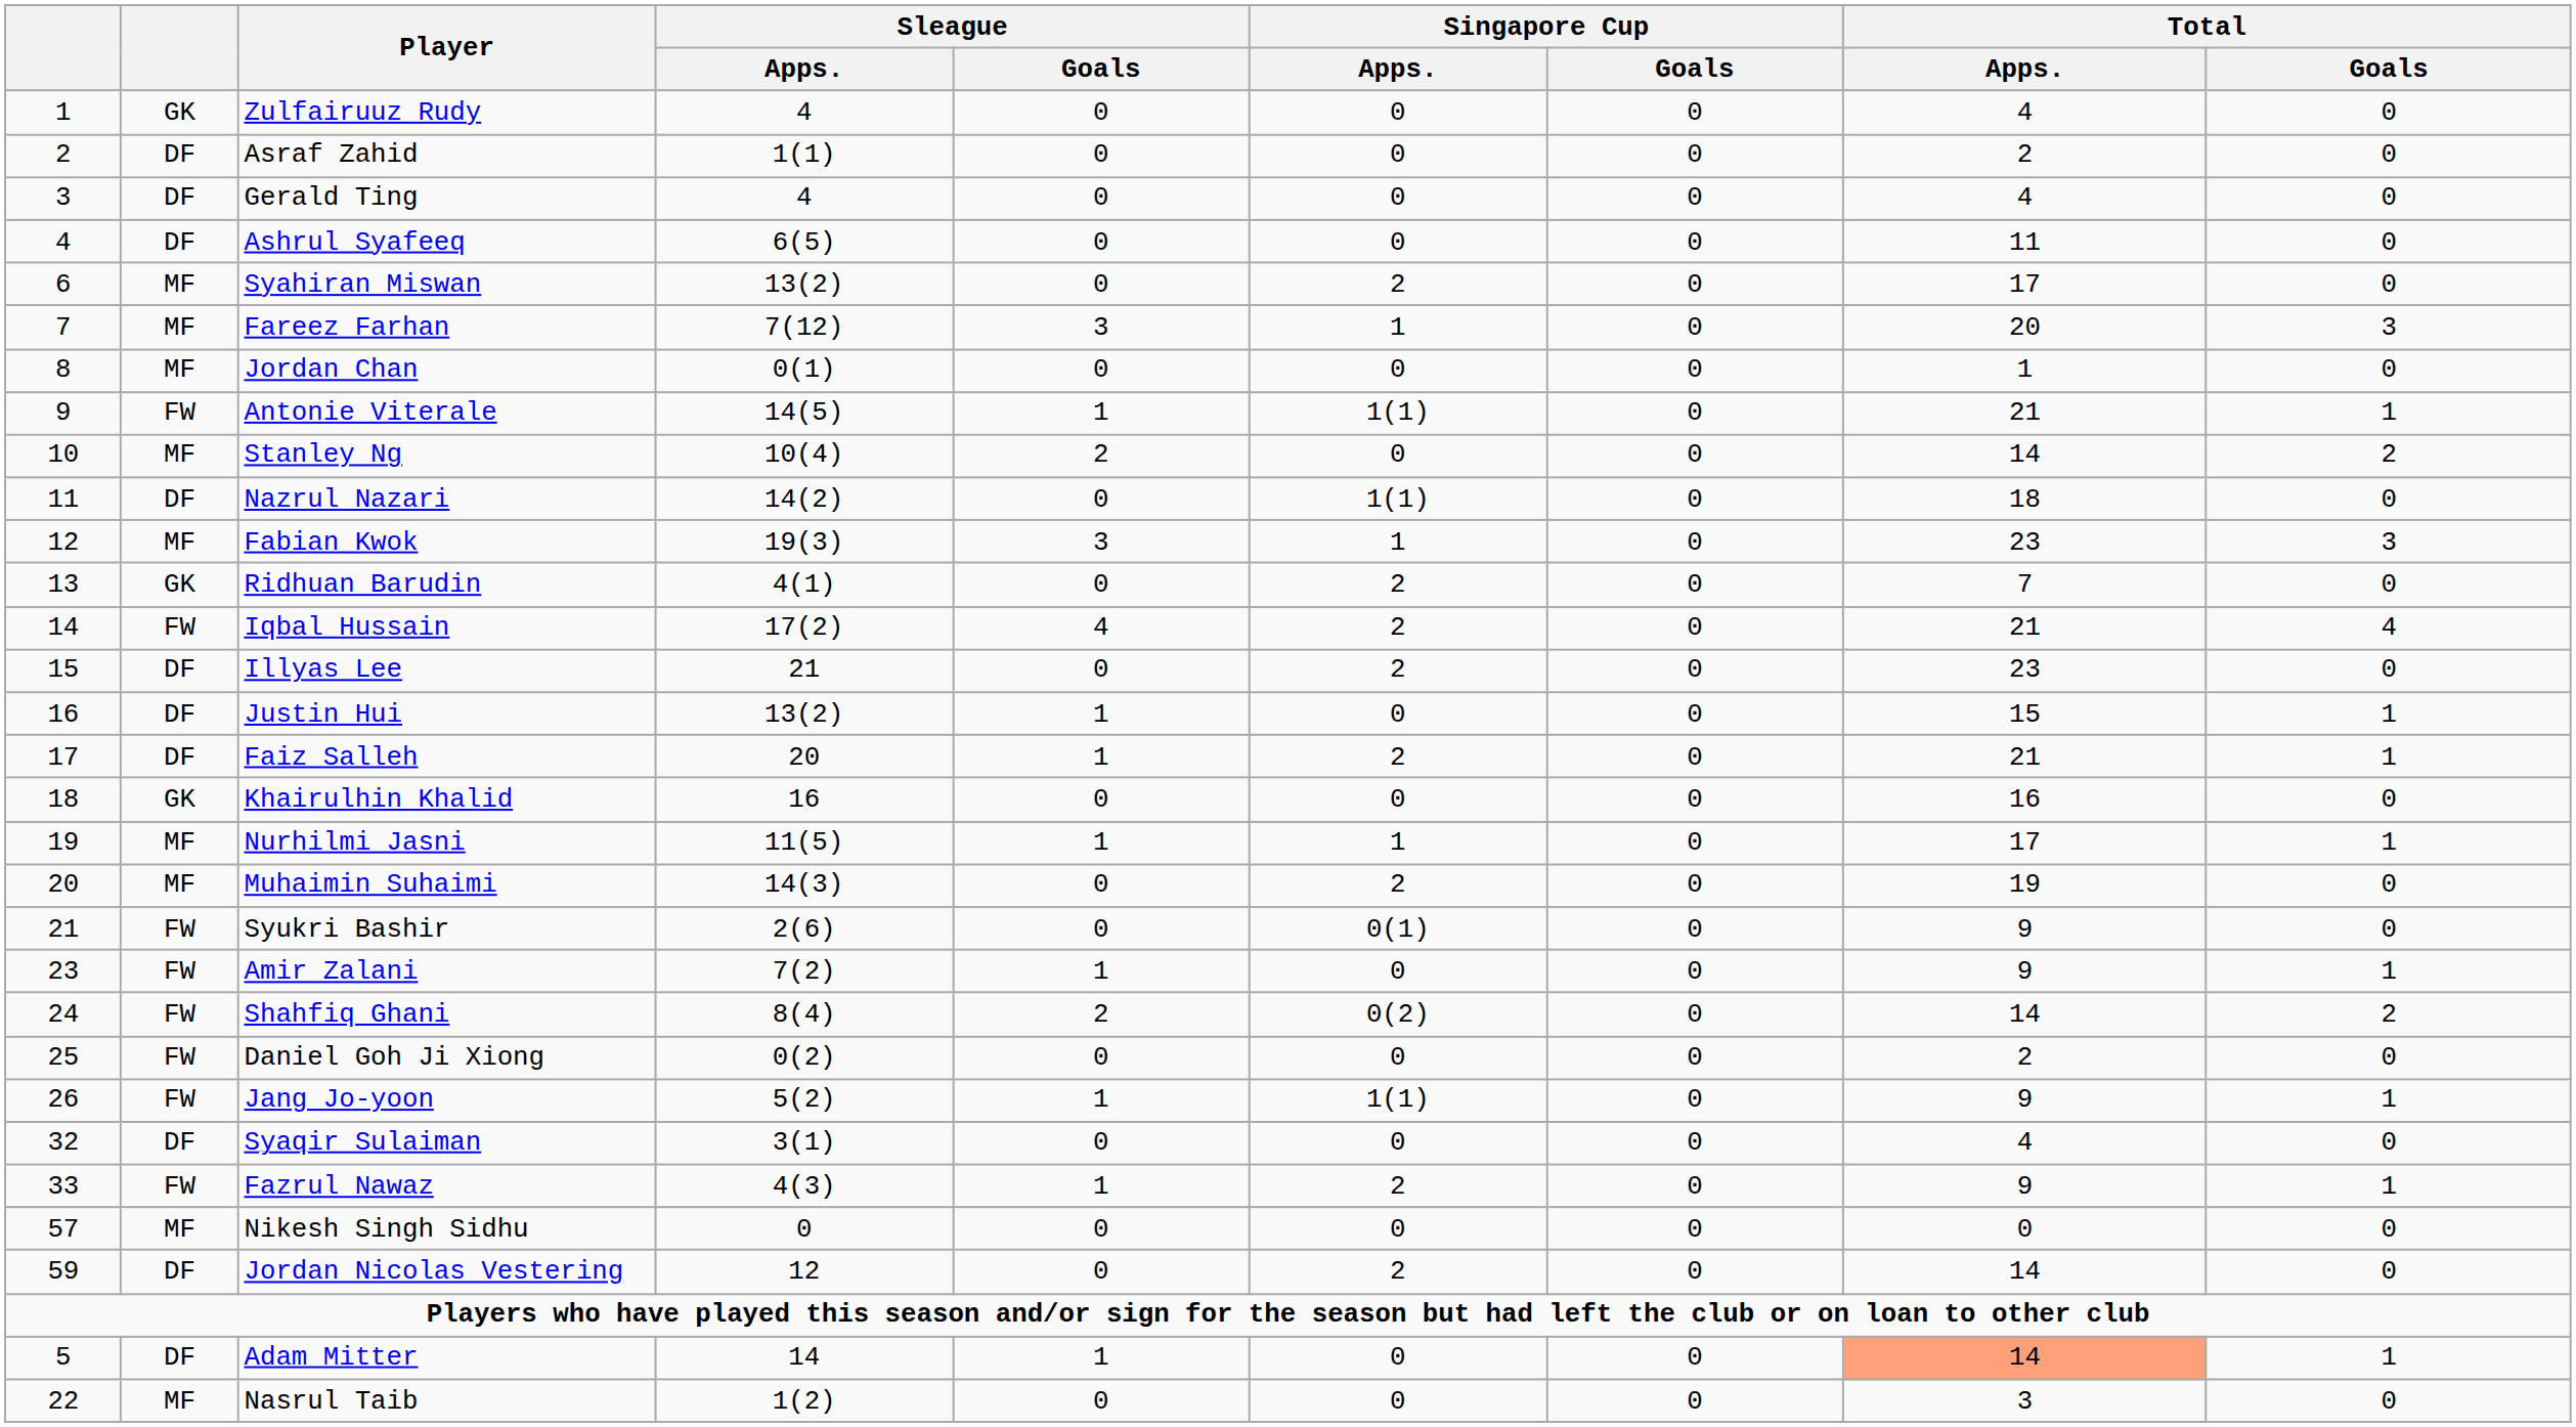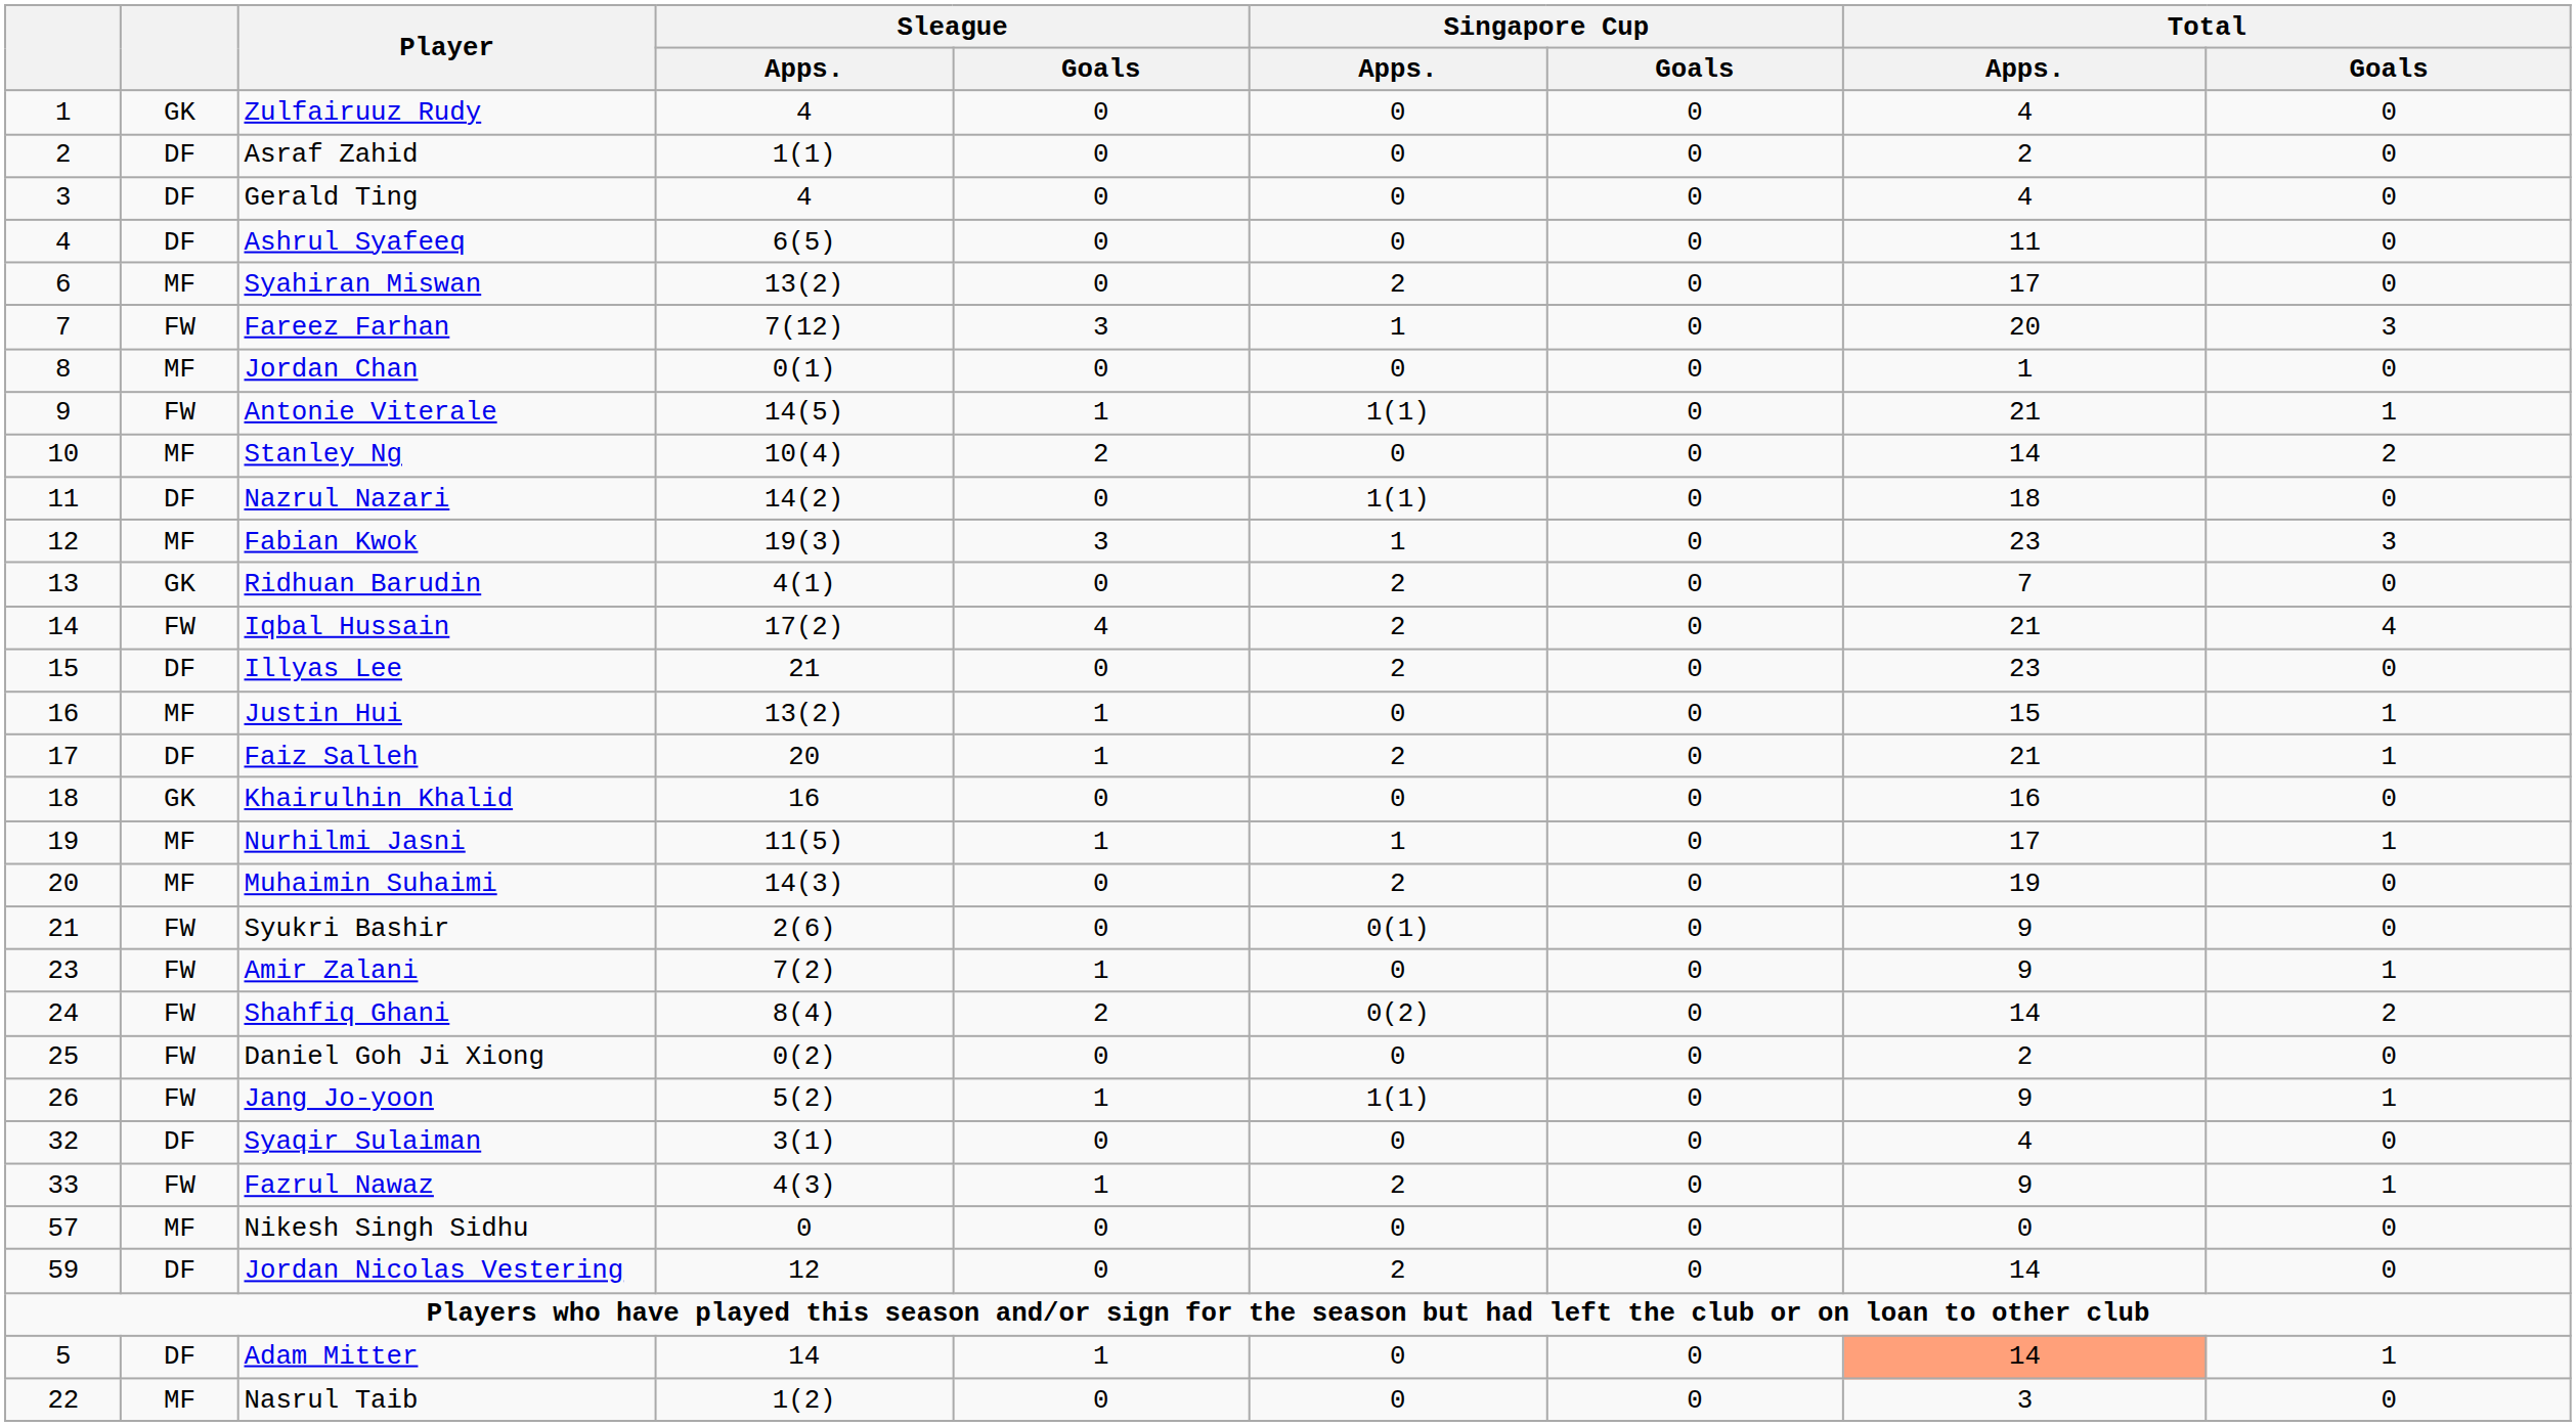Fareez Farhan | column 2: MF -> FW
Justin Hui | column 2: DF -> MF
